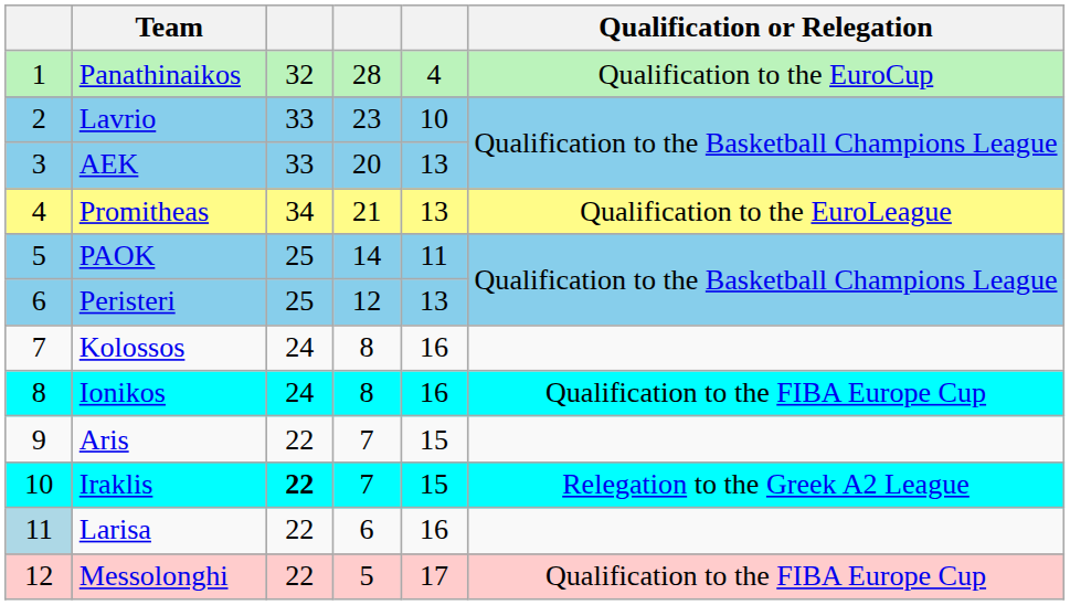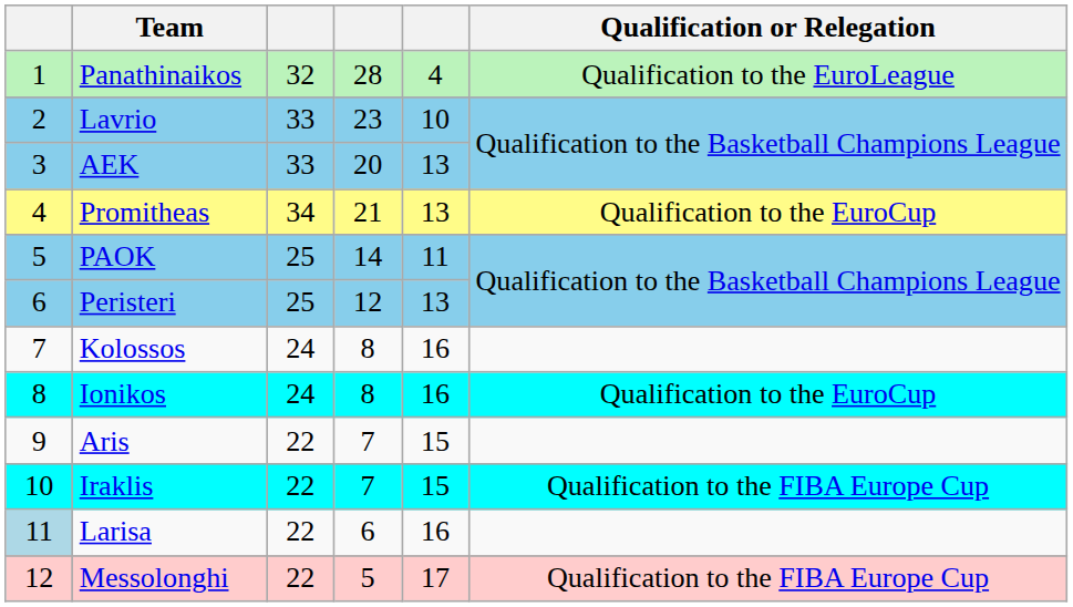Panathinaikos | Qualification or Relegation: Qualification to the EuroCup -> Qualification to the EuroLeague
Promitheas | Qualification or Relegation: Qualification to the EuroLeague -> Qualification to the EuroCup
Ionikos | Qualification or Relegation: Qualification to the FIBA Europe Cup -> Qualification to the EuroCup
Iraklis | column 3: bold -> normal
Iraklis | Qualification or Relegation: Relegation to the Greek A2 League -> Qualification to the FIBA Europe Cup
